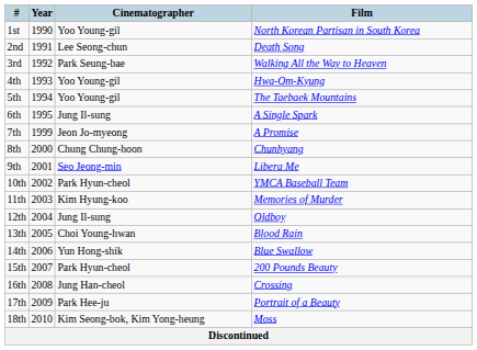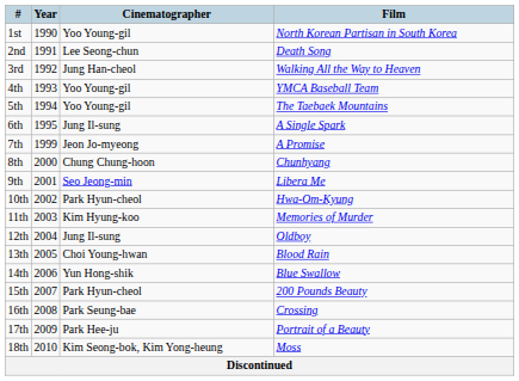3rd | Cinematographer: Park Seung-bae -> Jung Han-cheol
4th | Film: Hwa-Om-Kyung -> YMCA Baseball Team
10th | Film: YMCA Baseball Team -> Hwa-Om-Kyung
16th | Cinematographer: Jung Han-cheol -> Park Seung-bae
